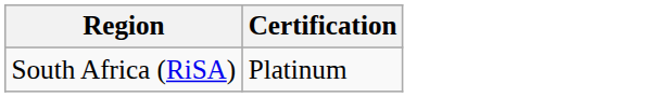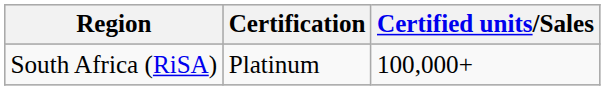+ column: Certified units/Sales | 100,000+
